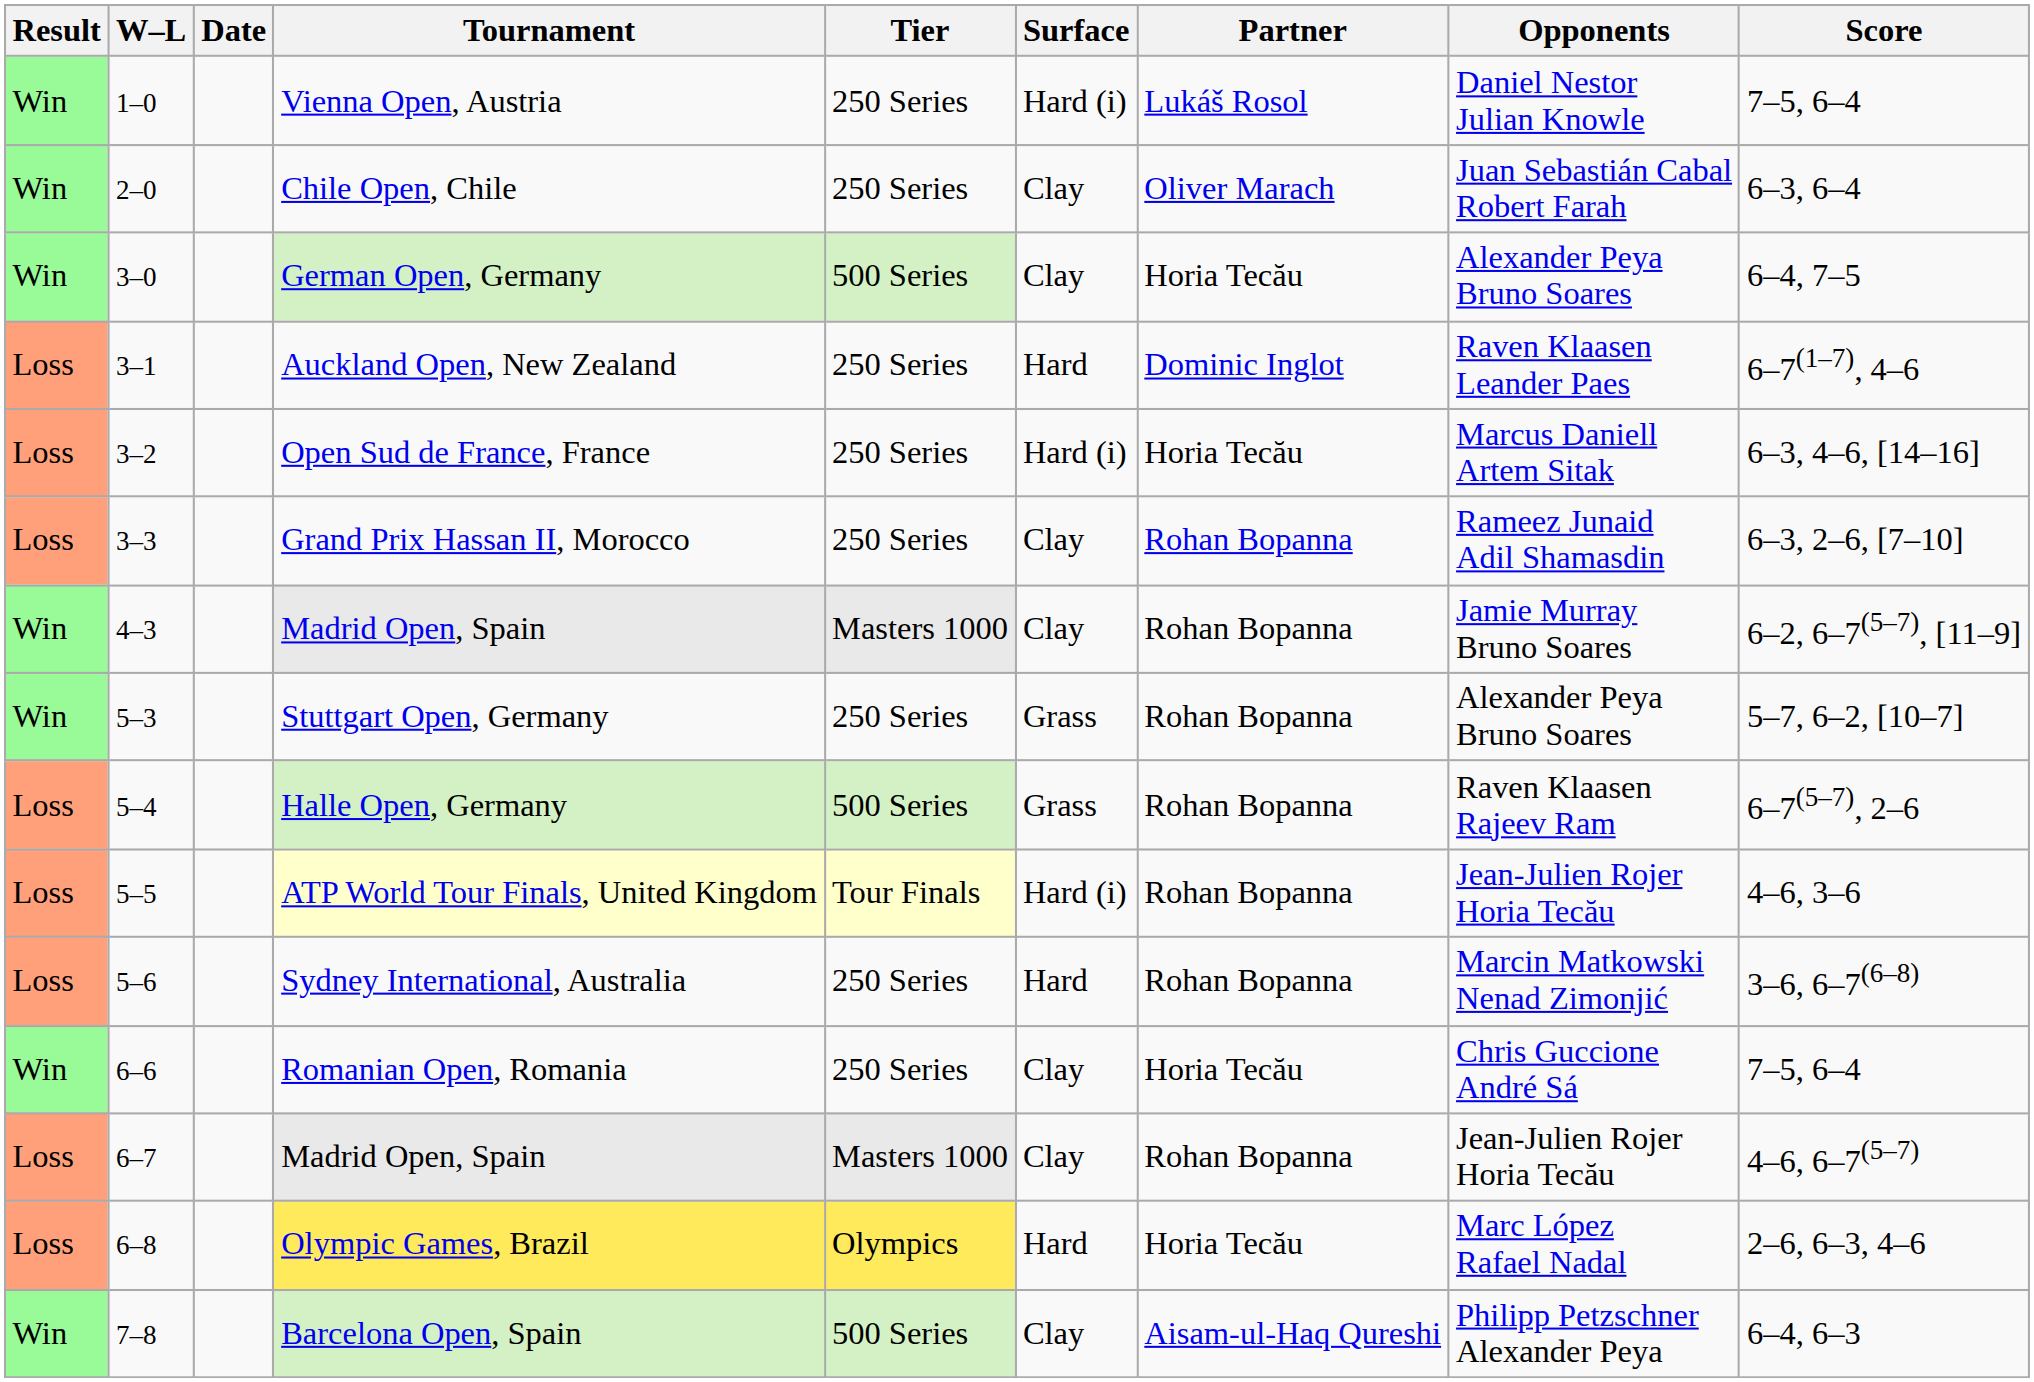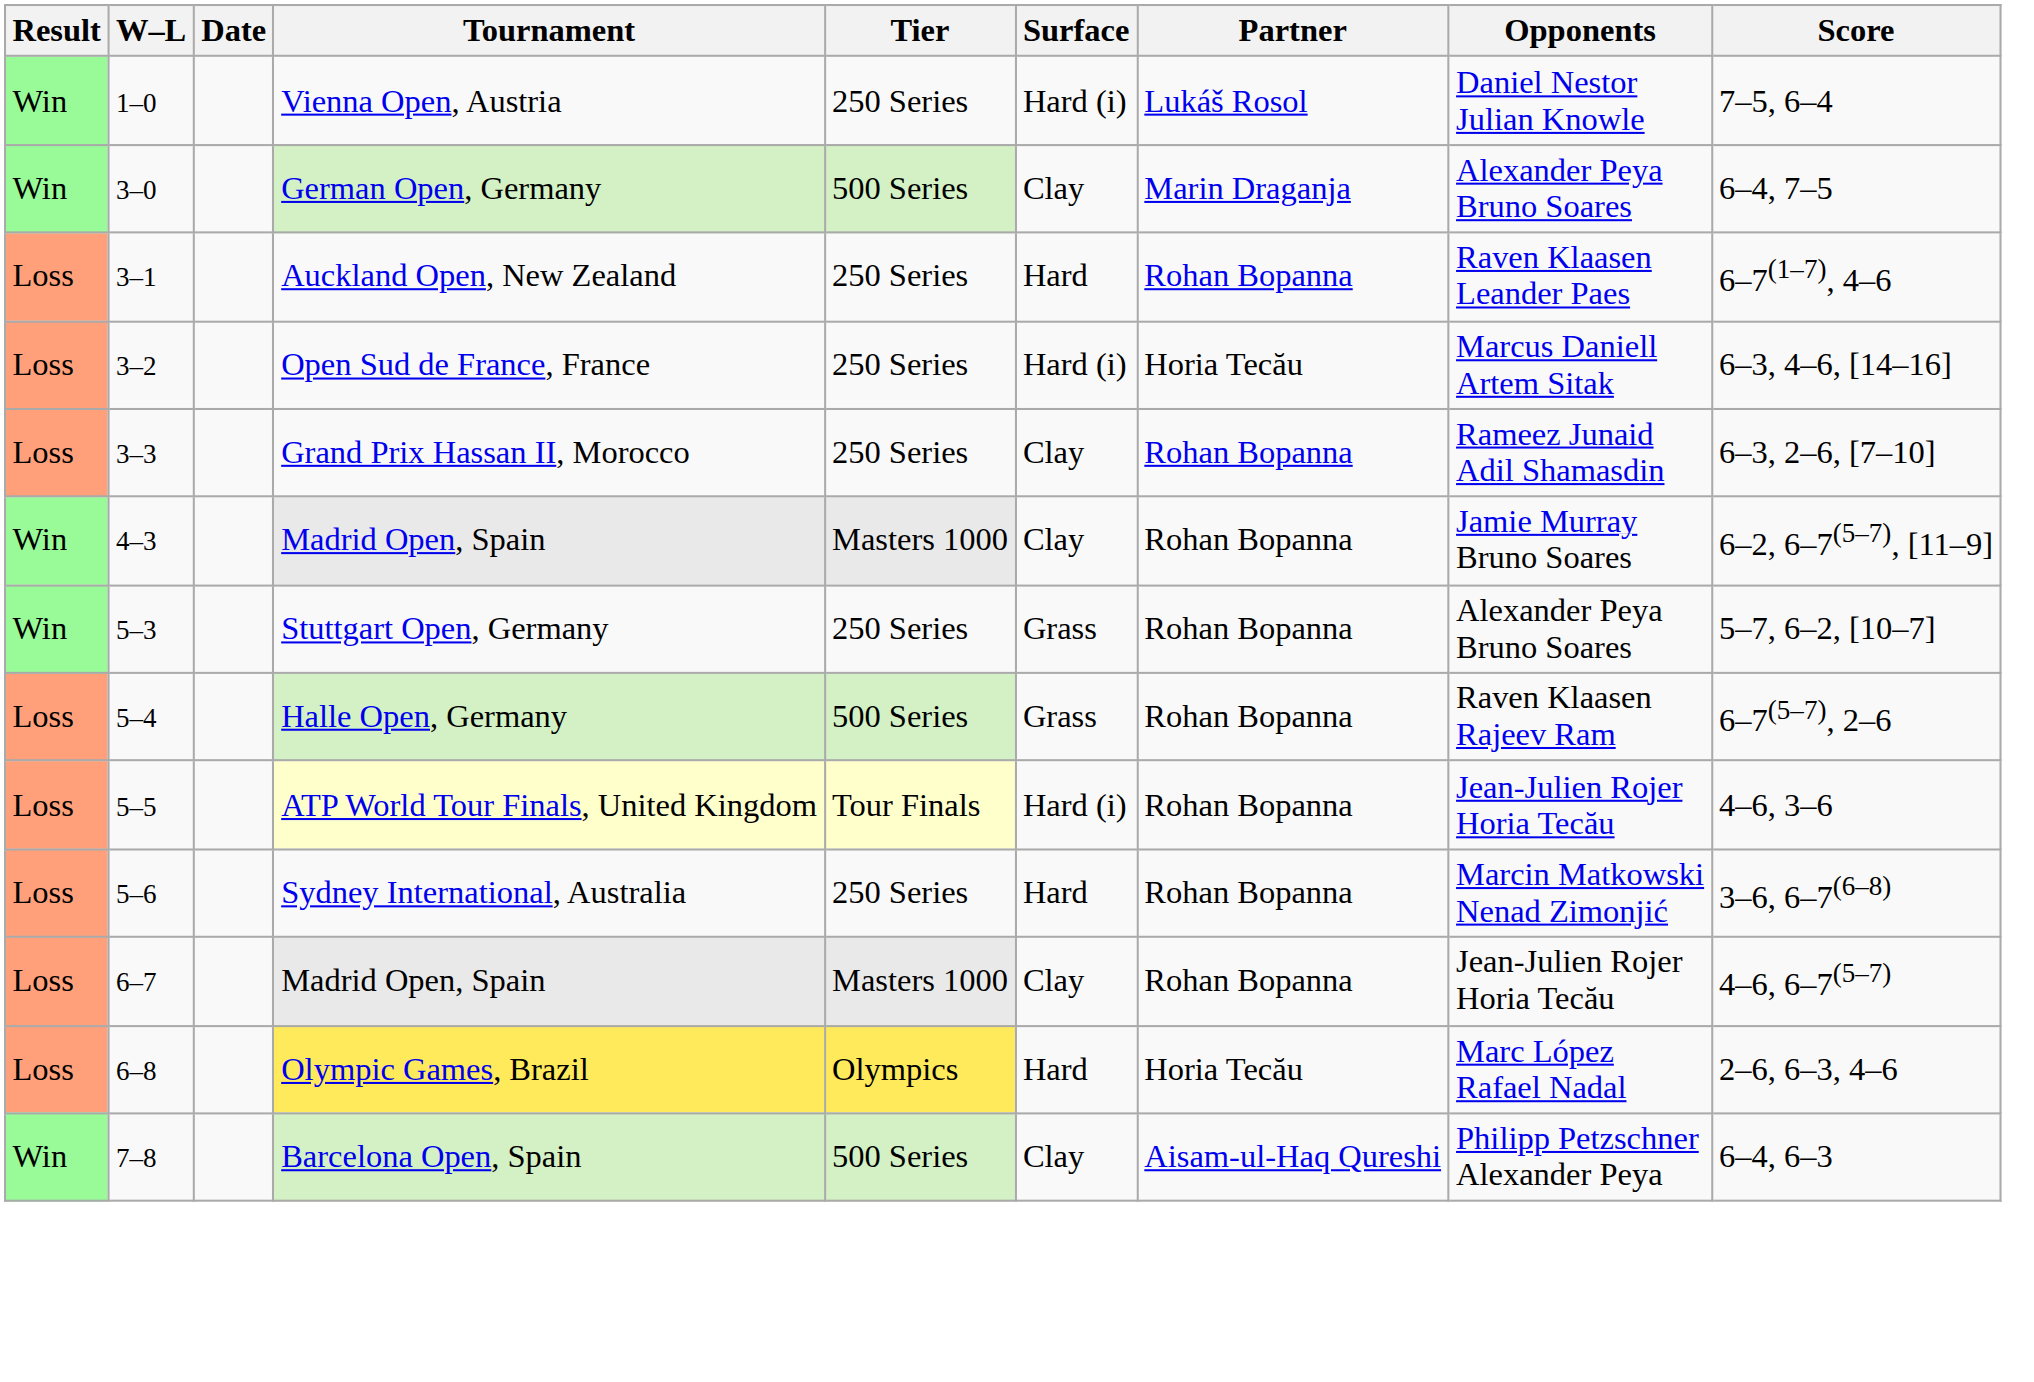- row: Win | 2–0 | Chile Open, Chile | 250 Series | Clay | Oliver Marach | Juan Sebastián Cabal Robert Farah | 6–3, 6–4
German Open, Germany | Partner: Horia Tecău -> Marin Draganja
Auckland Open, New Zealand | Partner: Dominic Inglot -> Rohan Bopanna
- row: Win | 6–6 | Romanian Open, Romania | 250 Series | Clay | Horia Tecău | Chris Guccione André Sá | 7–5, 6–4
